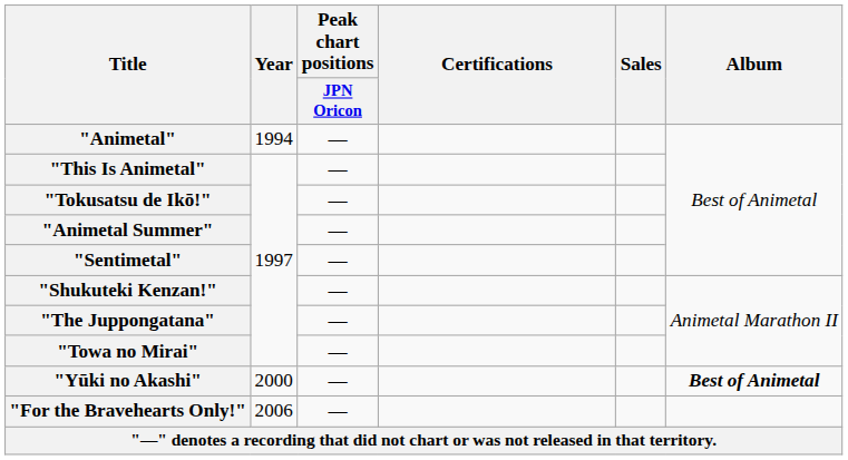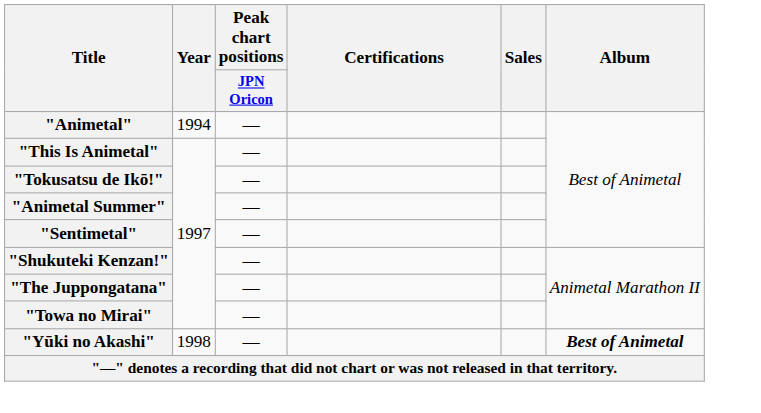"Yūki no Akashi" | Year: 2000 -> 1998
- row: "For the Bravehearts Only!" | 2006 | —
